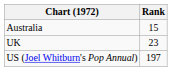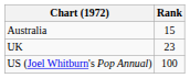US (Joel Whitburn's Pop Annual) | Rank: 197 -> 100
